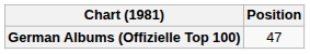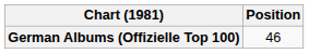German Albums (Offizielle Top 100) | Position: 47 -> 46
